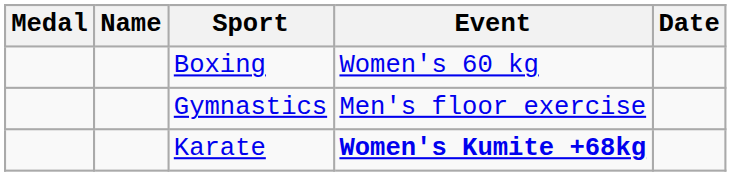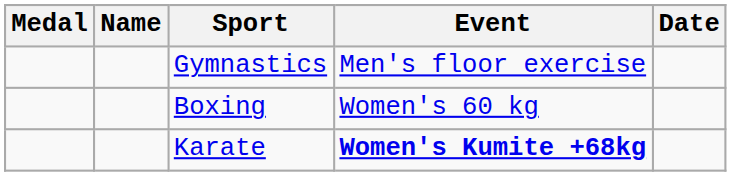rows swapped: Boxing <-> Gymnastics
